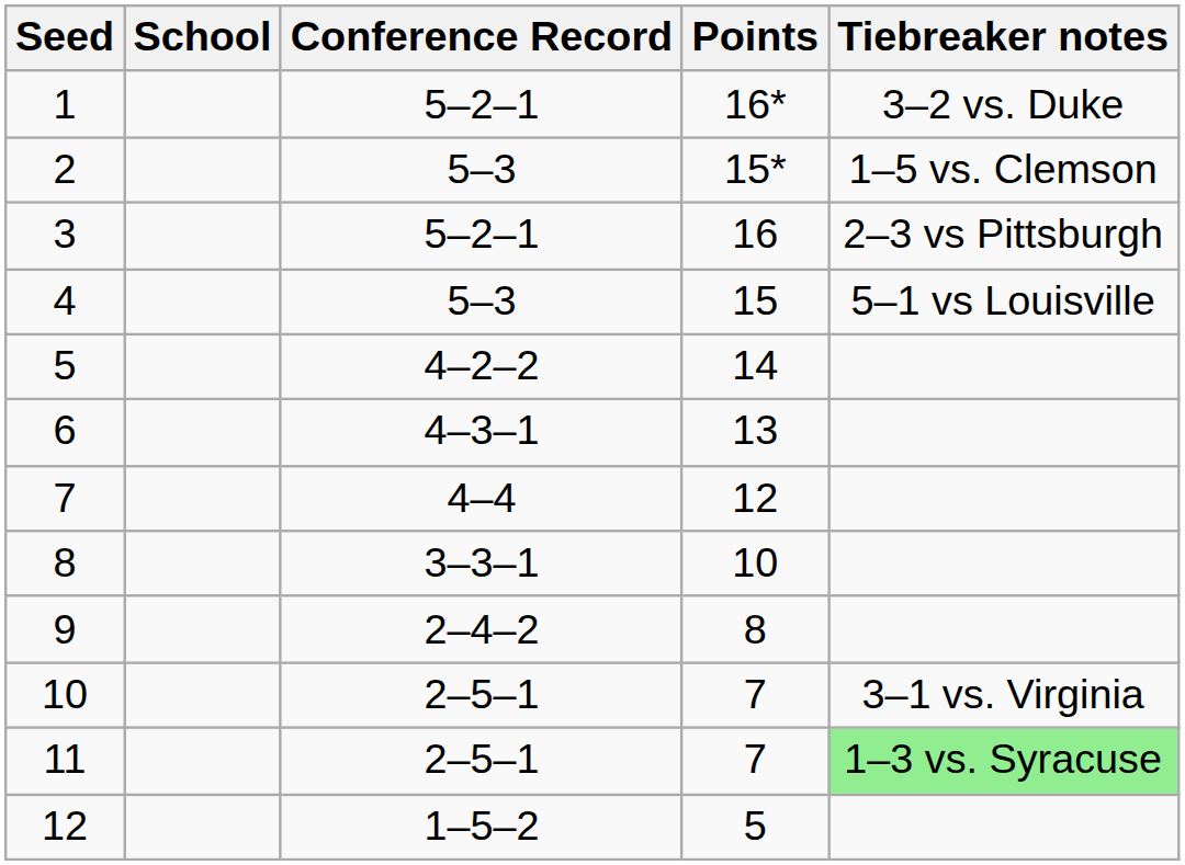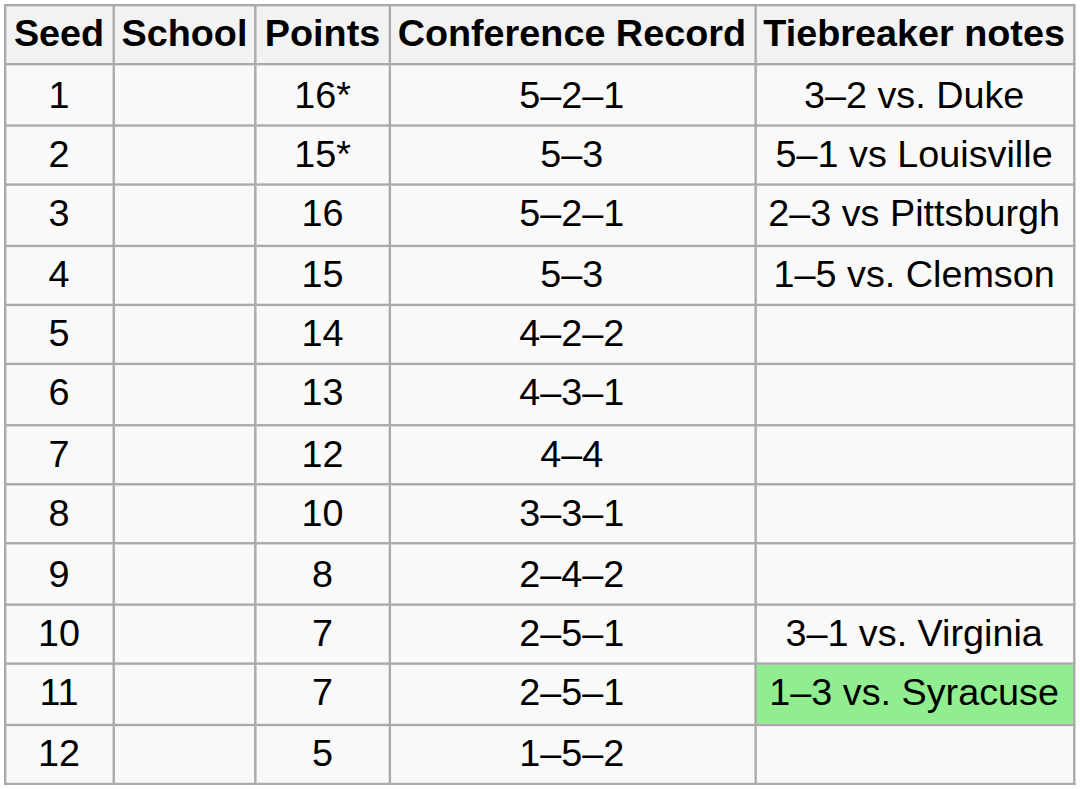columns swapped: Conference Record <-> Points
2 | Tiebreaker notes: 1–5 vs. Clemson -> 5–1 vs Louisville
4 | Tiebreaker notes: 5–1 vs Louisville -> 1–5 vs. Clemson
